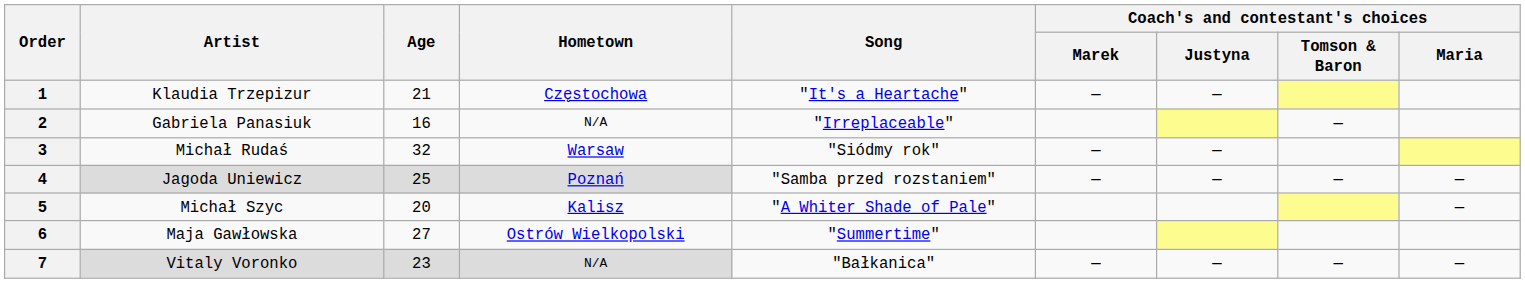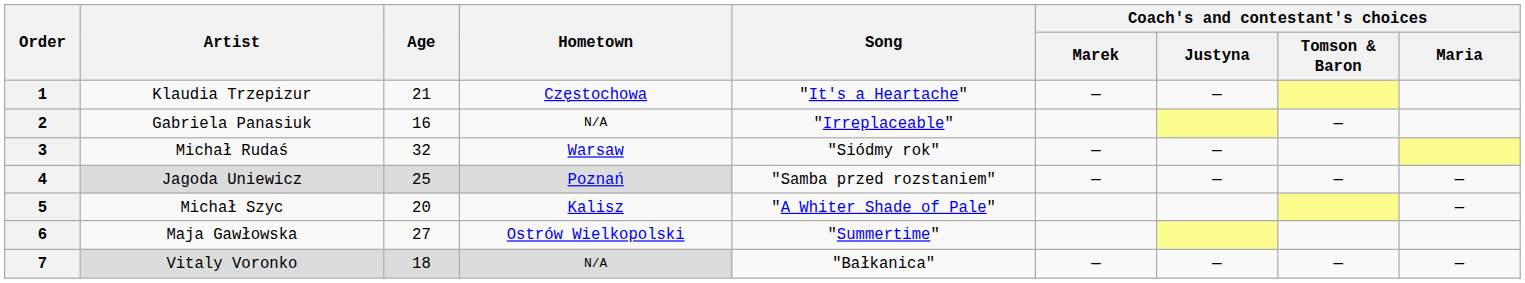7 | Age: 23 -> 18
